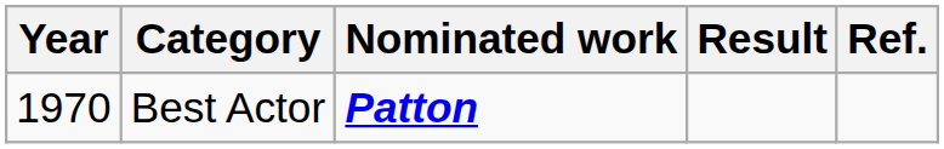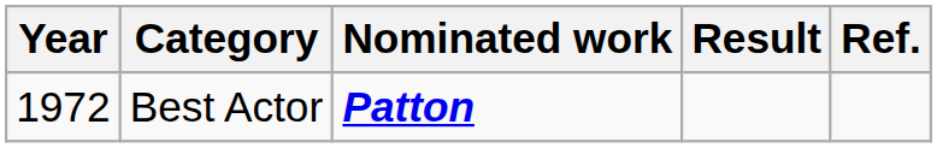Best Actor | Year: 1970 -> 1972
